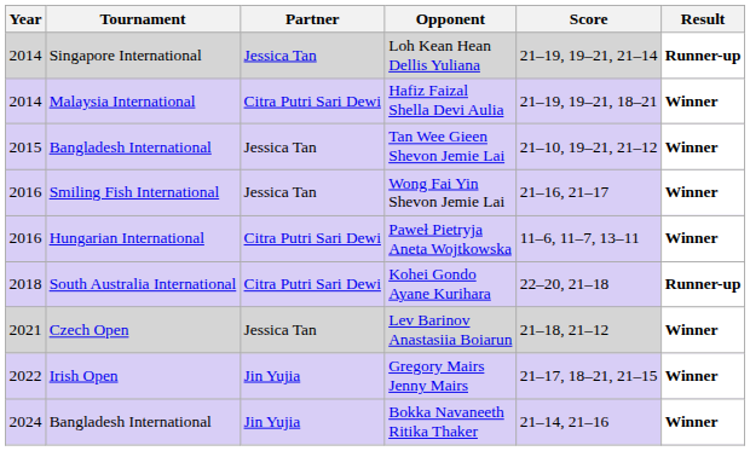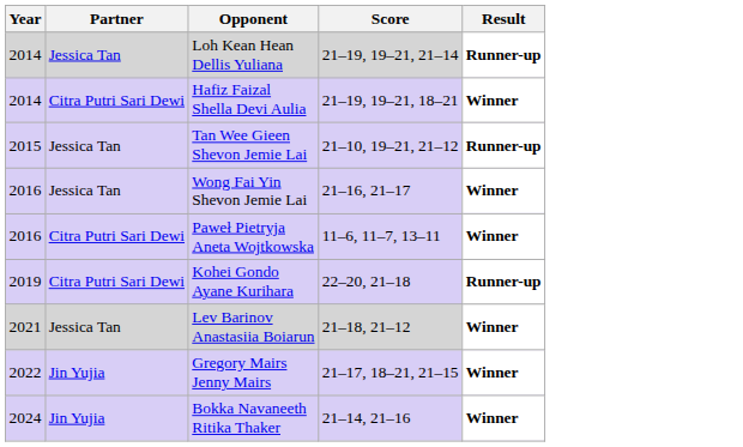- column: Tournament | Singapore International | Malaysia International | Bangladesh International | Smiling Fish International | Hungarian International | South Australia International | Czech Open | Irish Open | Bangladesh International
Tan Wee Gieen Shevon Jemie Lai | Result: Winner -> Runner-up
Kohei Gondo Ayane Kurihara | Year: 2018 -> 2019
